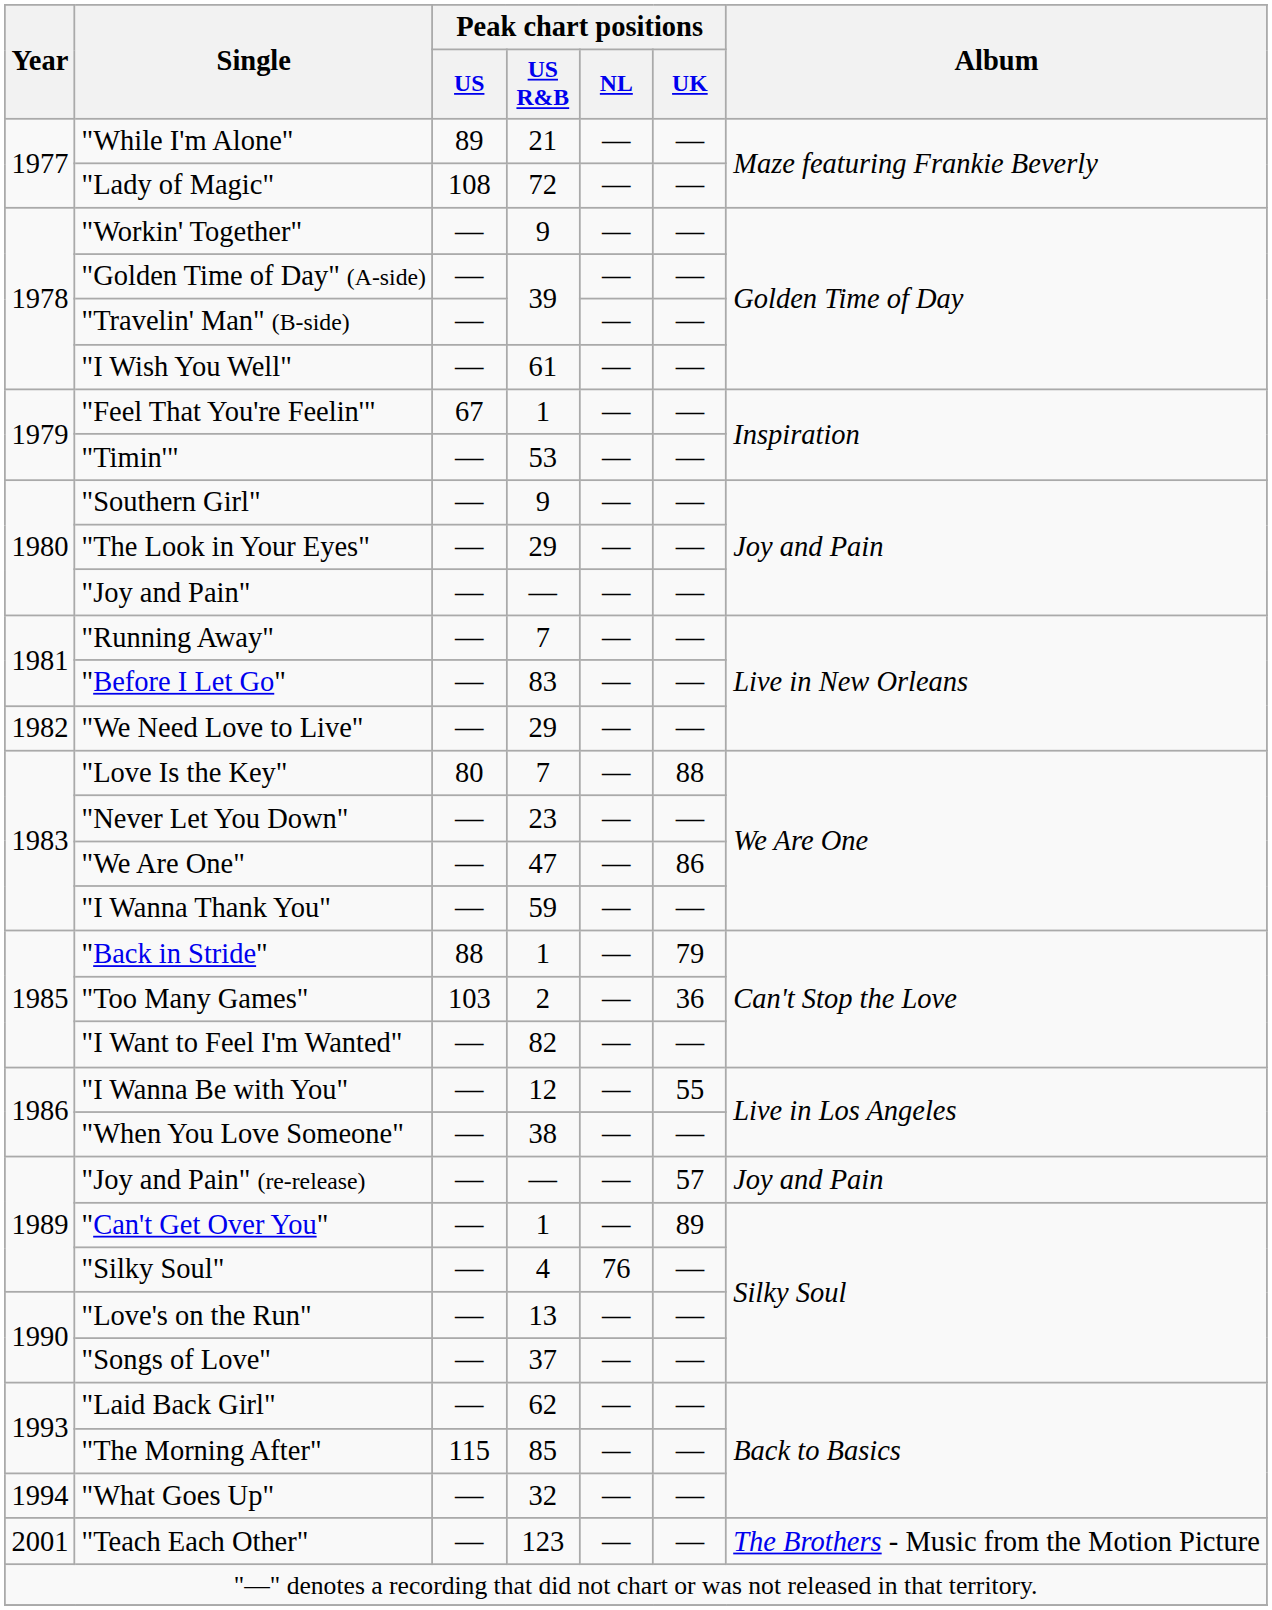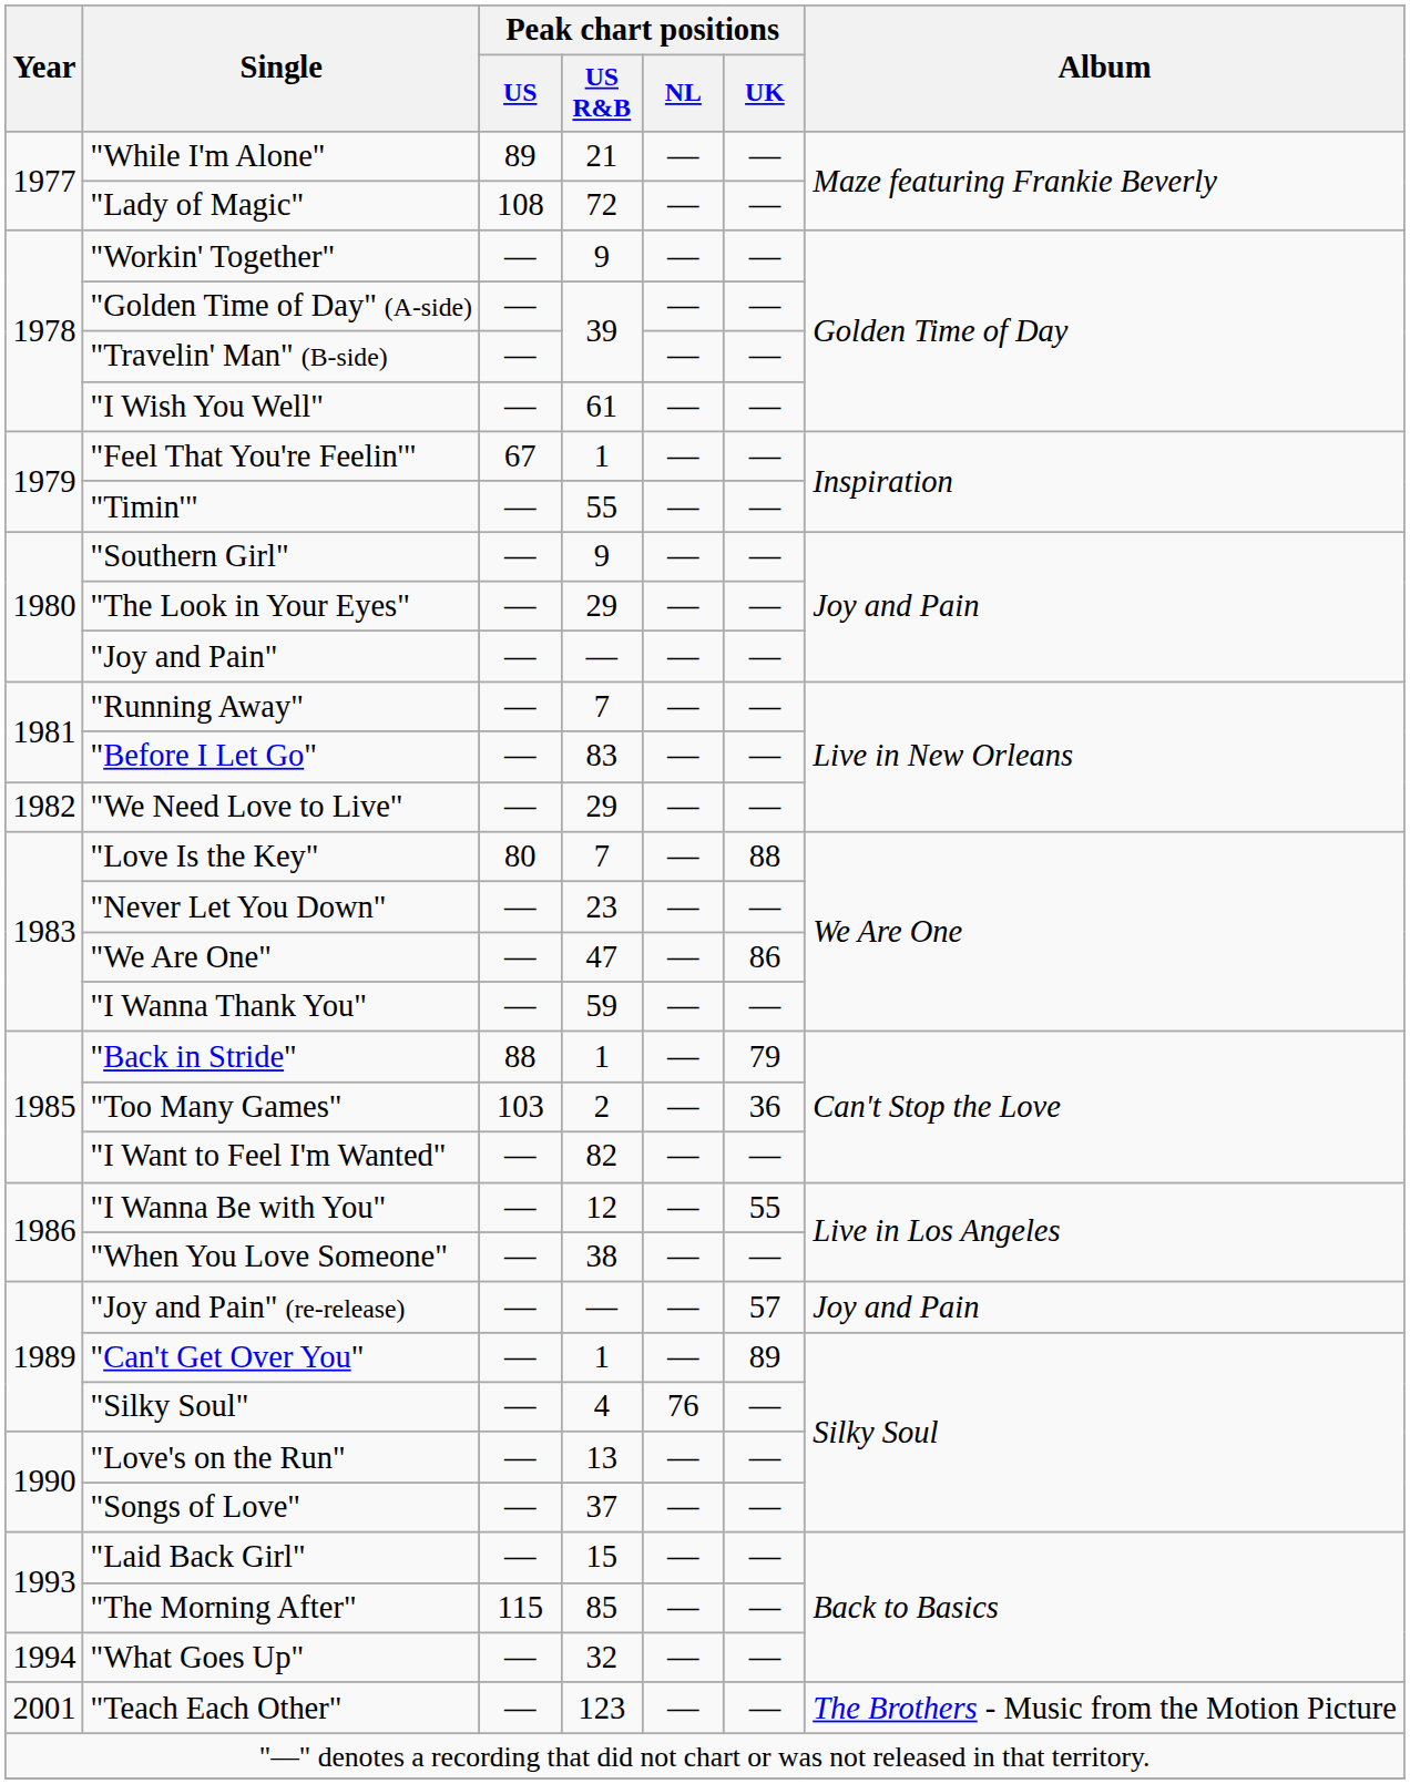"Timin'" | Peak chart positions / US R&B: 53 -> 55
"Laid Back Girl" | Peak chart positions / US R&B: 62 -> 15
